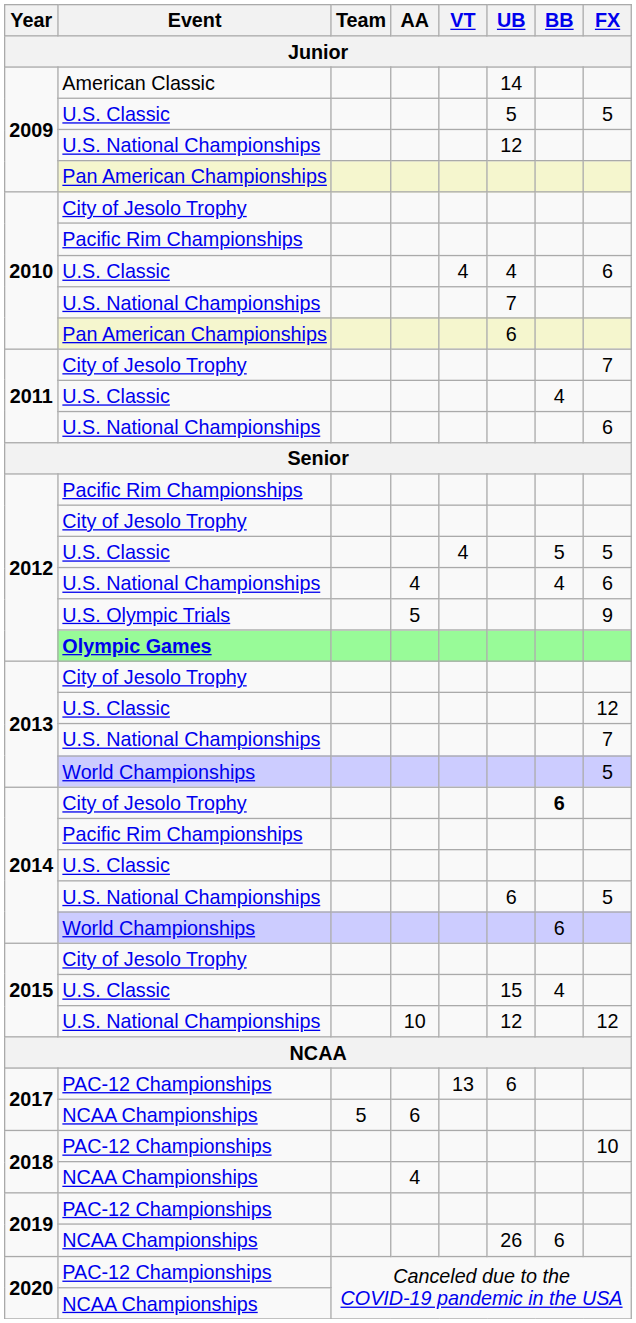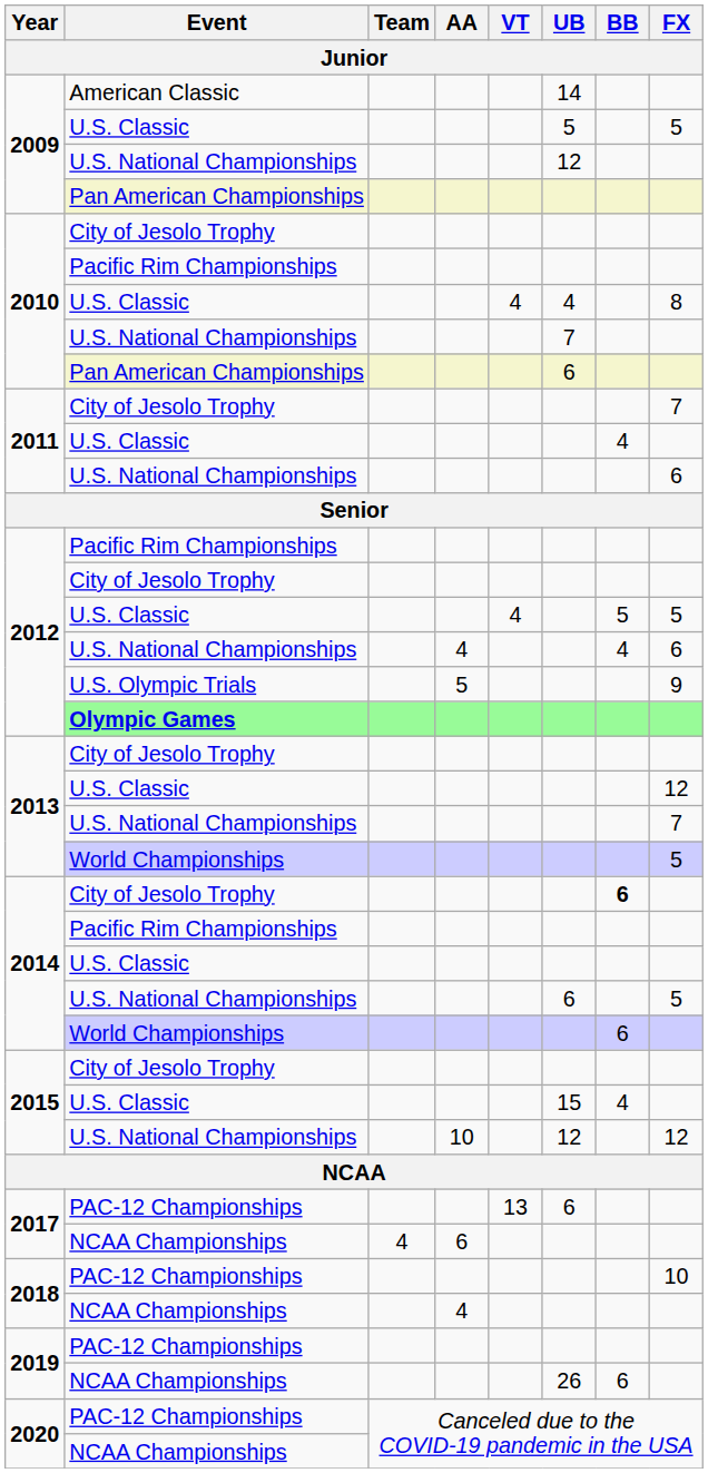2010 / U.S. Classic | FX: 6 -> 8
2017 / NCAA Championships | Team: 5 -> 4
